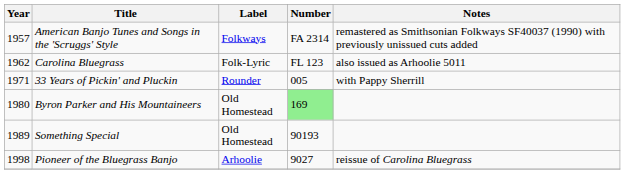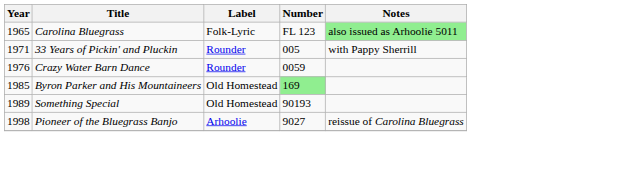- row: 1957 | American Banjo Tunes and Songs in the 'Scruggs' Style | Folkways | FA 2314 | remastered as Smithsonian Folkways SF40037 (1990) with previously unissued cuts added
Carolina Bluegrass | Year: 1962 -> 1965
Carolina Bluegrass | Notes: no background -> lightgreen background
+ row: 1976 | Crazy Water Barn Dance | Rounder | 0059
Byron Parker and His Mountaineers | Year: 1980 -> 1985
